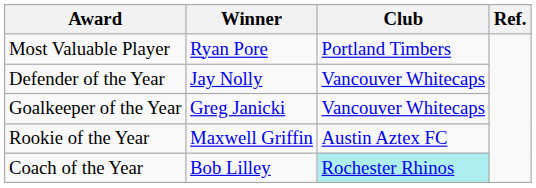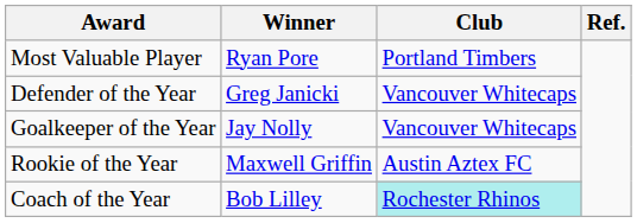Defender of the Year | Winner: Jay Nolly -> Greg Janicki
Goalkeeper of the Year | Winner: Greg Janicki -> Jay Nolly
